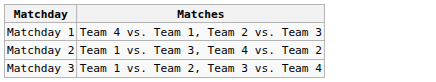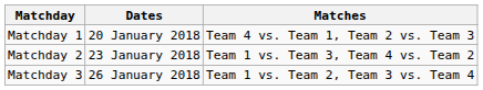+ column: Dates | 20 January 2018 | 23 January 2018 | 26 January 2018
